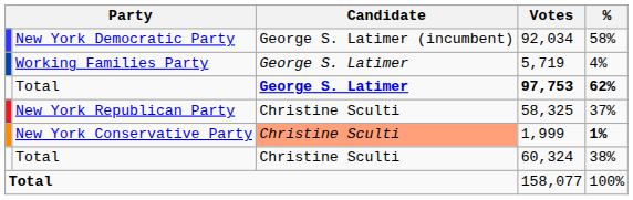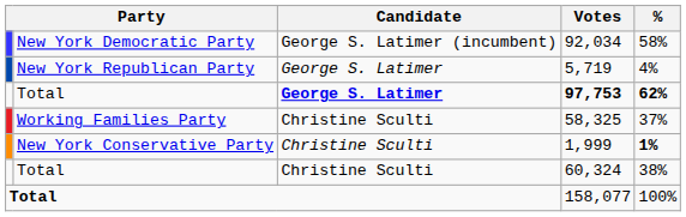5,719 | column 2: Working Families Party -> New York Republican Party
58,325 | column 2: New York Republican Party -> Working Families Party
1,999 | Candidate: lightsalmon background -> no background
